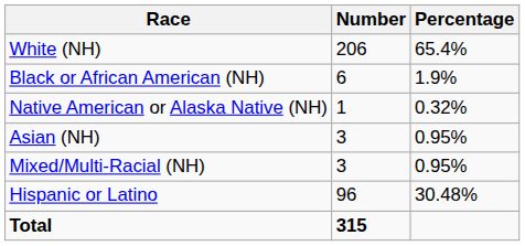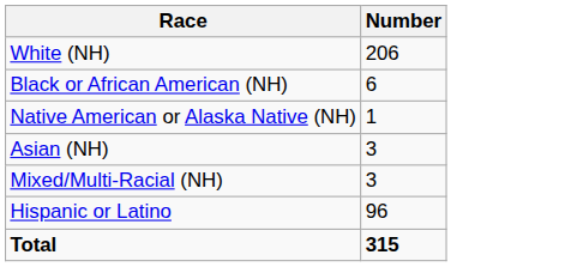- column: Percentage | 65.4% | 1.9% | 0.32% | 0.95% | 0.95% | 30.48%
